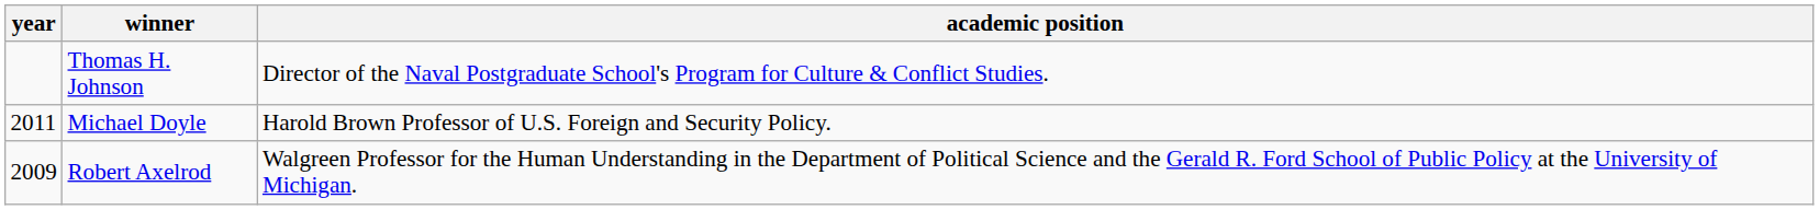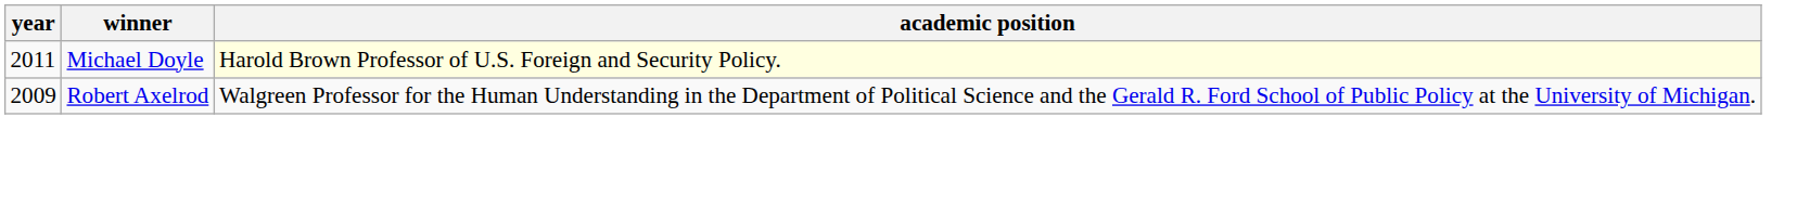- row: Thomas H. Johnson | Director of the Naval Postgraduate School's Program for Culture & Conflict Studies.
Michael Doyle | academic position: no background -> lightyellow background
